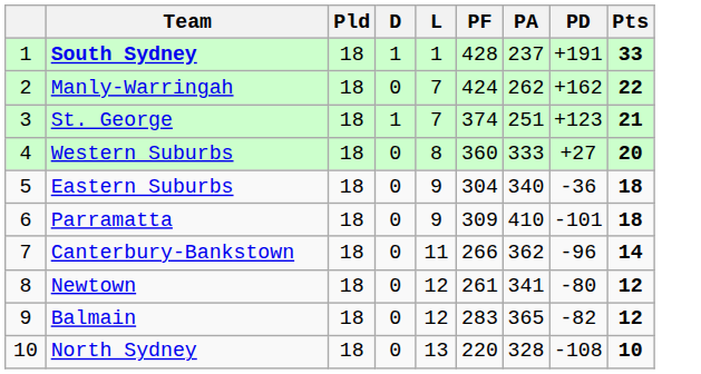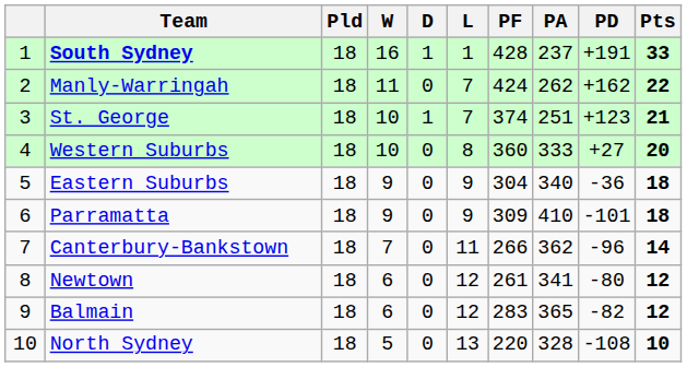+ column: W | 16 | 11 | 10 | 10 | 9 | 9 | 7 | 6 | 6 | 5
